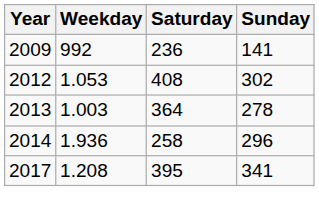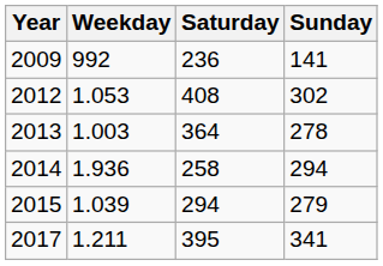2014 | Sunday: 296 -> 294
+ row: 2015 | 1.039 | 294 | 279
2017 | Weekday: 1.208 -> 1.211
